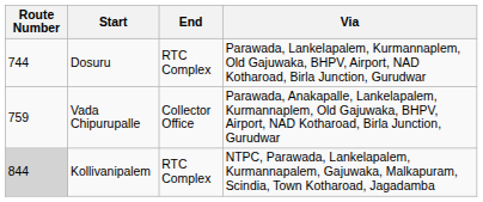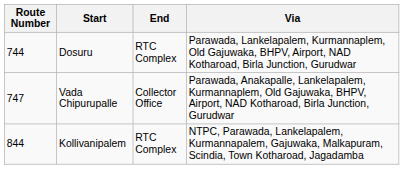Vada Chipurupalle | Route Number: 759 -> 747
Kollivanipalem | Route Number: lightgrey background -> no background
